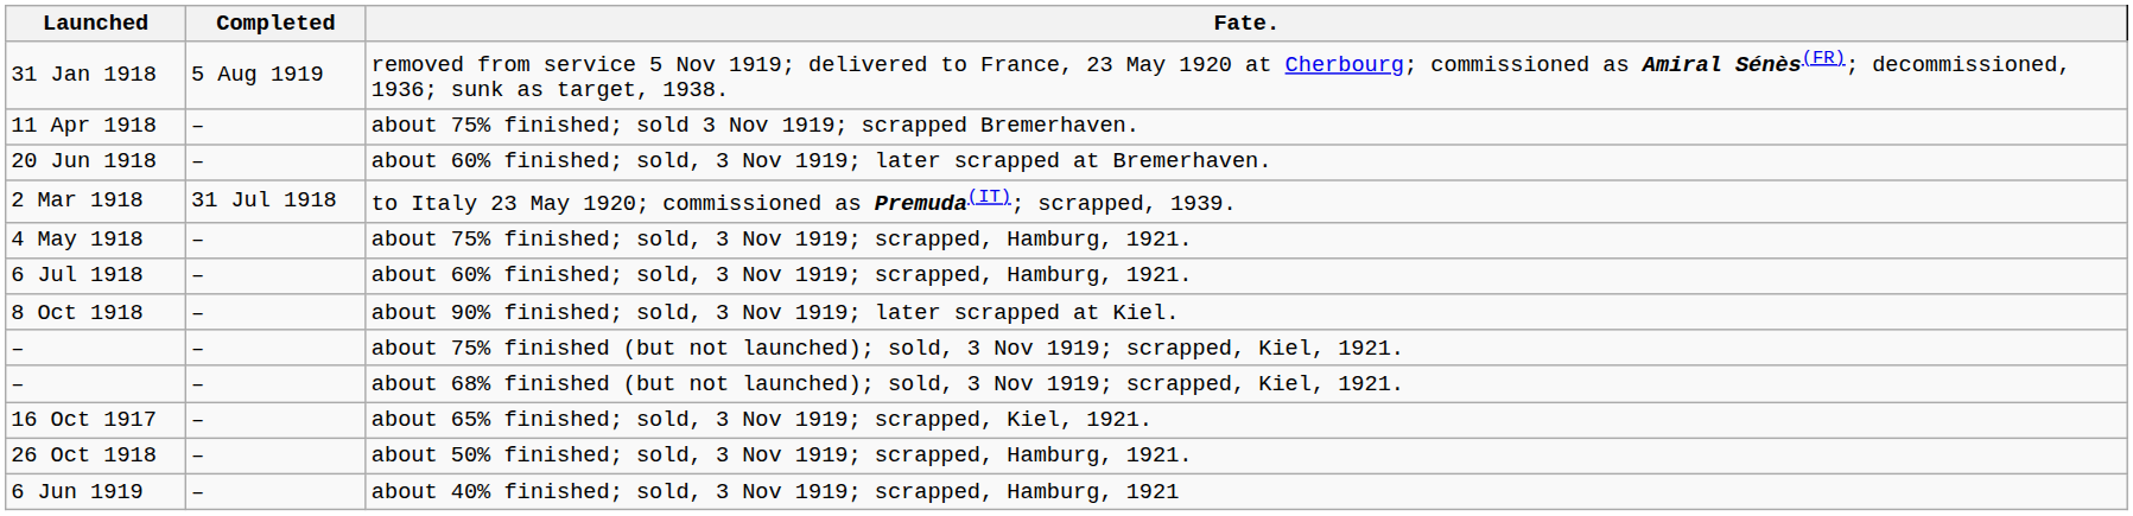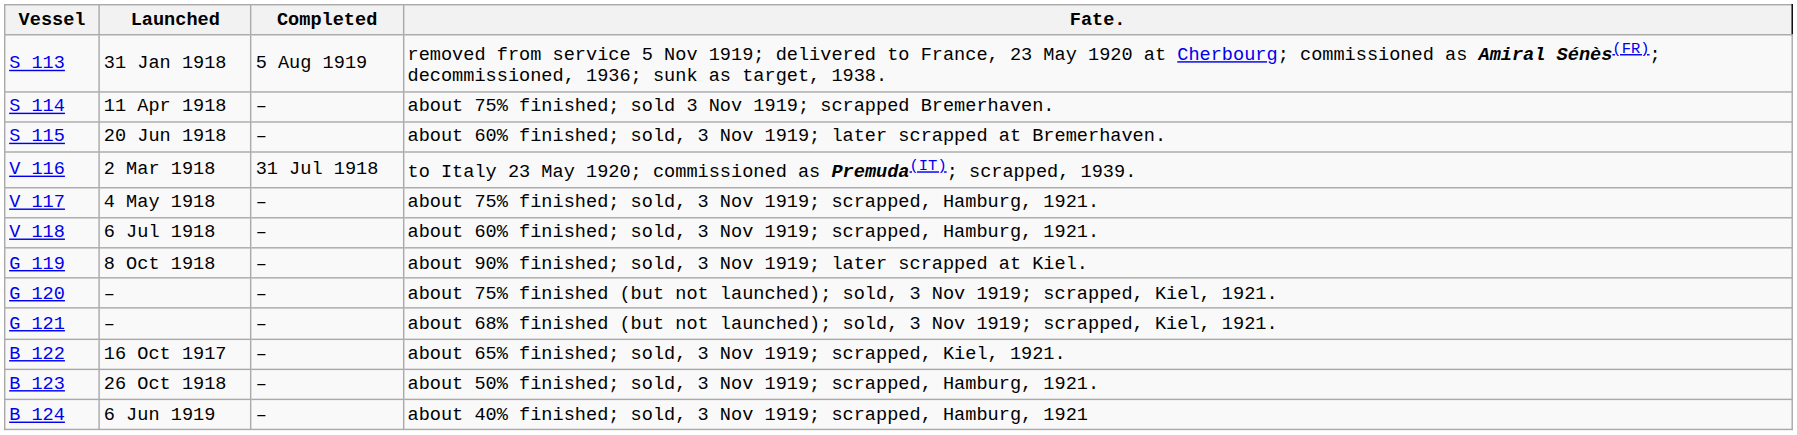+ column: Vessel | S 113 | S 114 | S 115 | V 116 | V 117 | V 118 | G 119 | G 120 | G 121 | B 122 | B 123 | B 124
